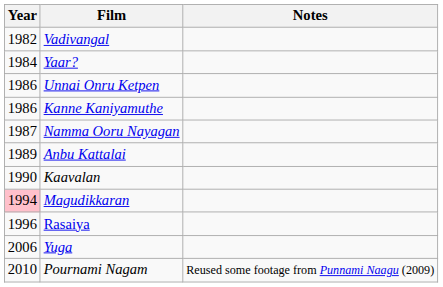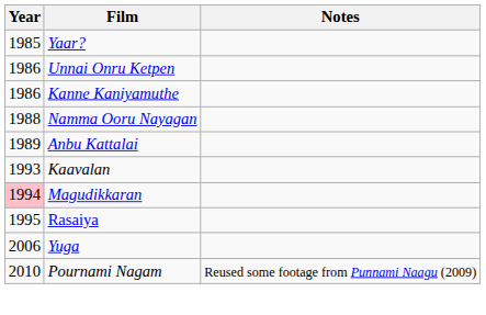- row: 1982 | Vadivangal
Yaar? | Year: 1984 -> 1985
Namma Ooru Nayagan | Year: 1987 -> 1988
Kaavalan | Year: 1990 -> 1993
Rasaiya | Year: 1996 -> 1995
